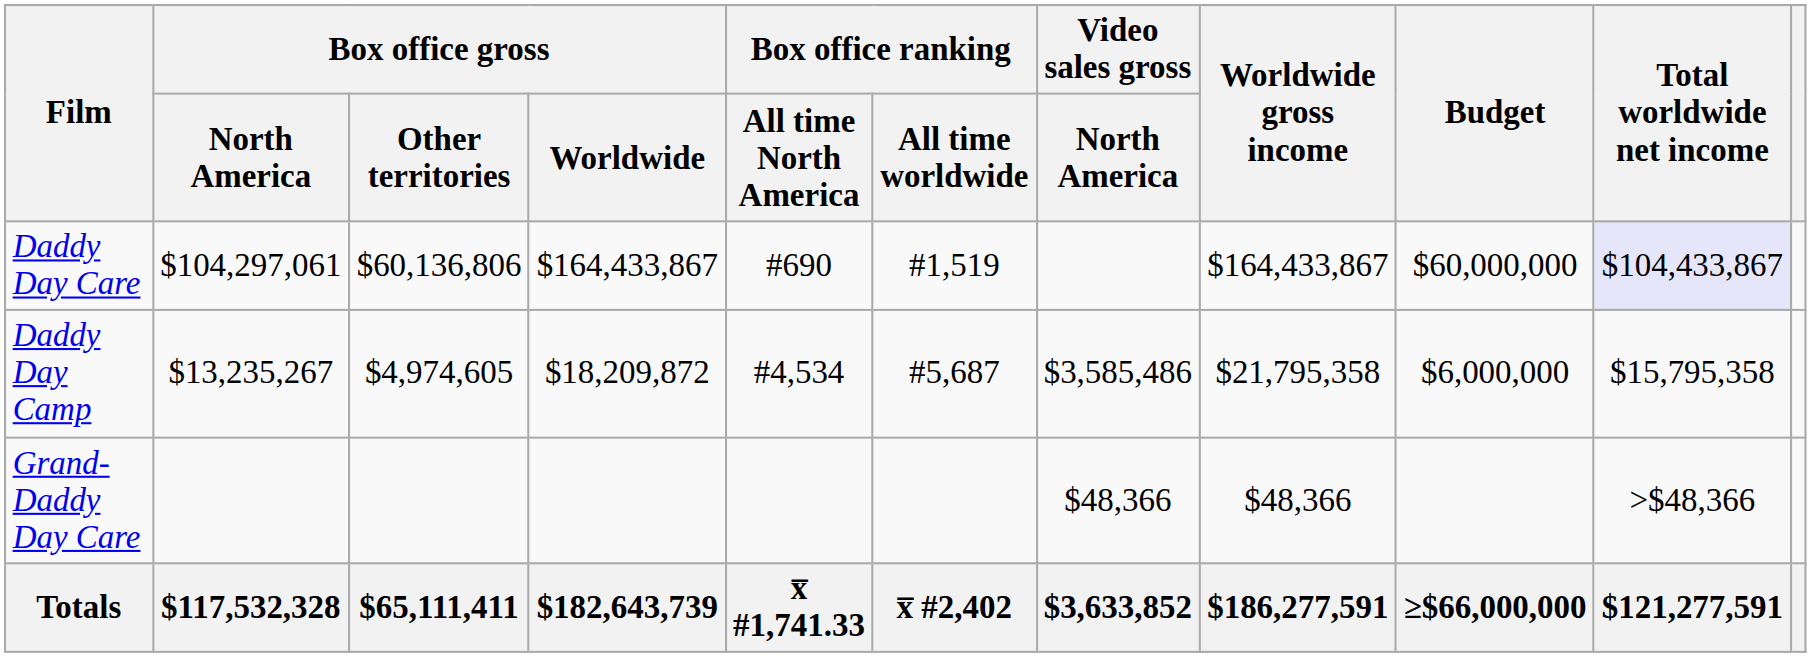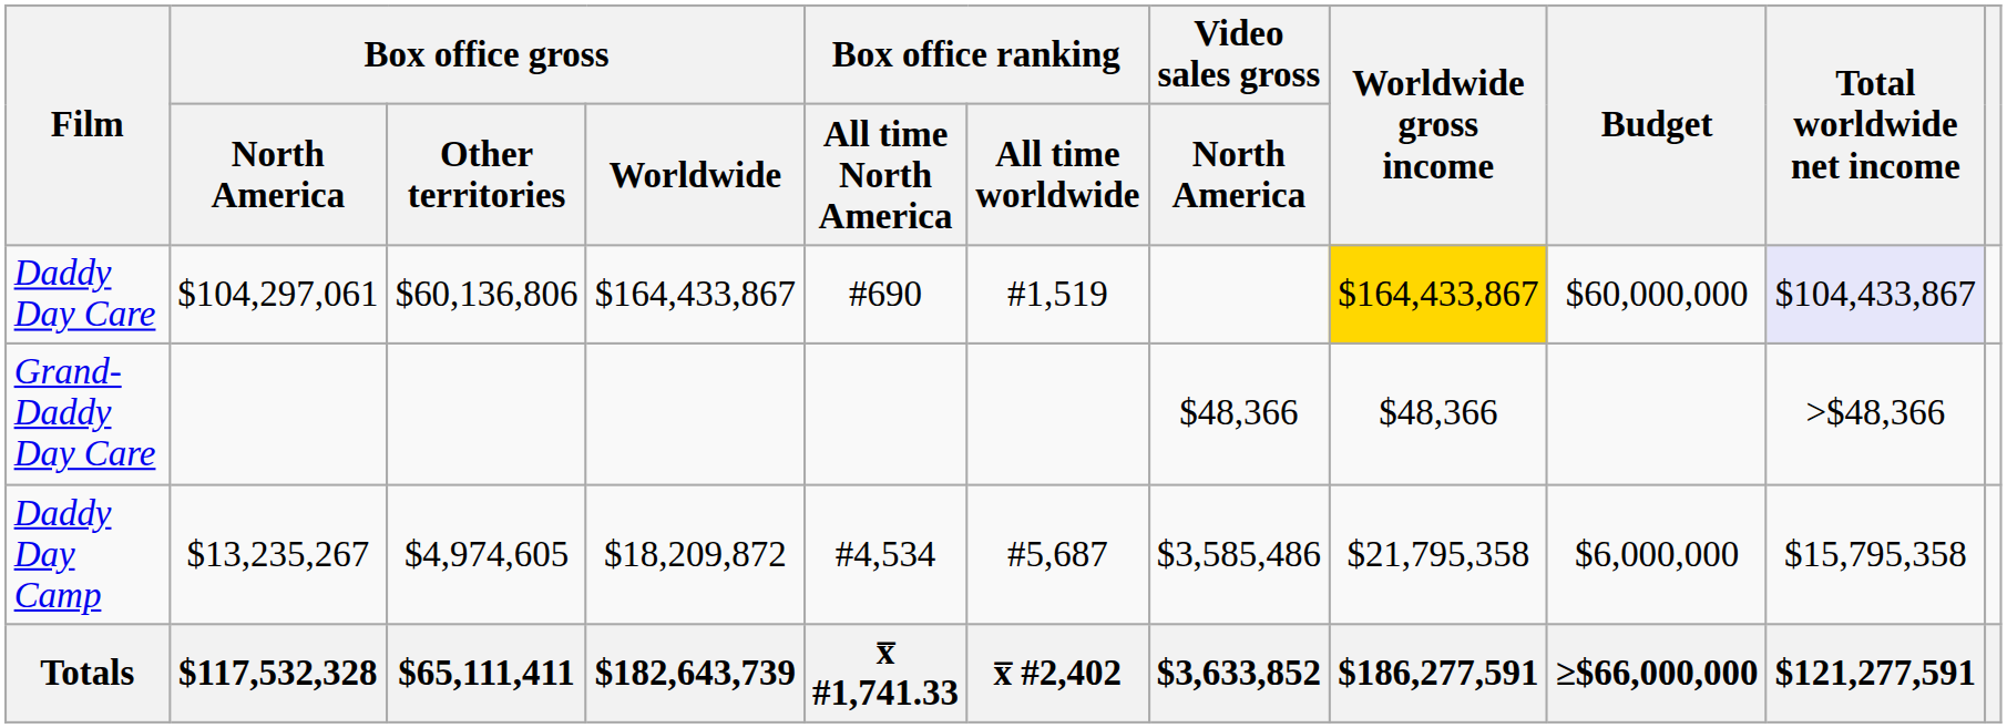Daddy Day Care | Worldwide gross income: no background -> gold background
rows swapped: Daddy Day Camp <-> Grand-Daddy Day Care
